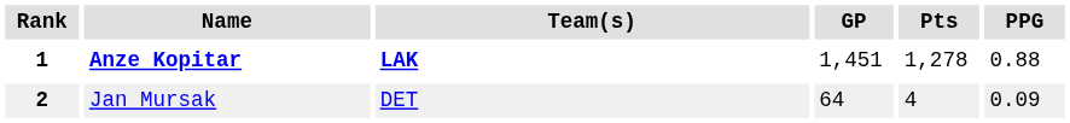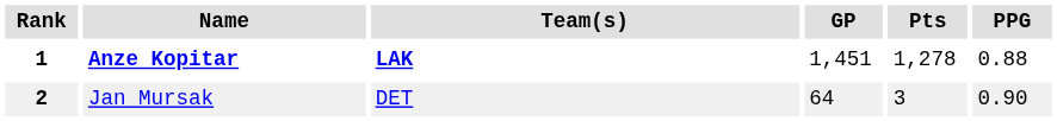2 | Pts: 4 -> 3
2 | PPG: 0.09 -> 0.90
